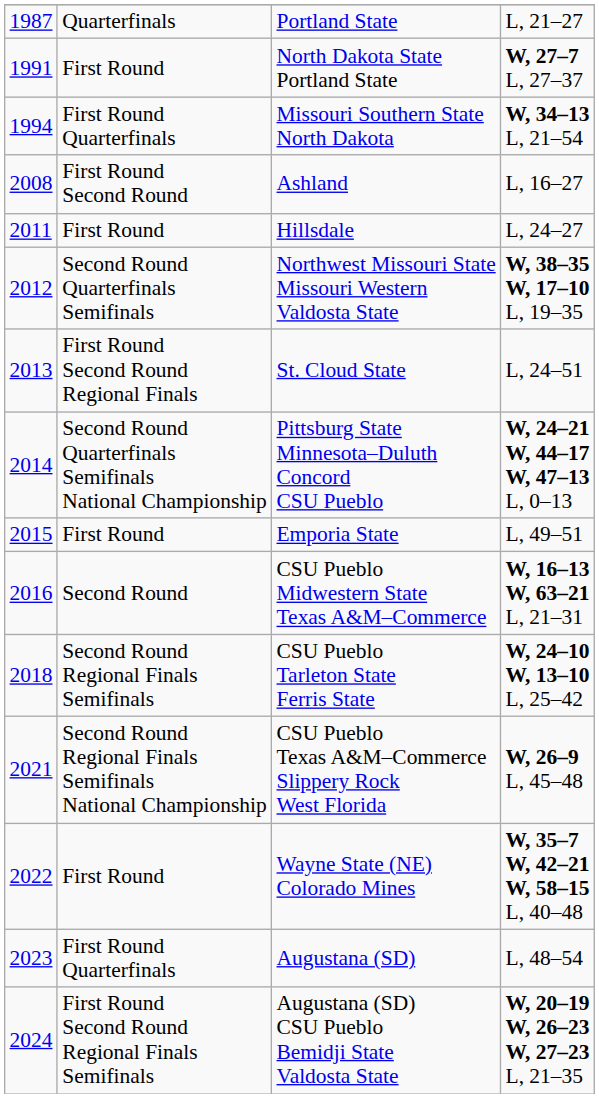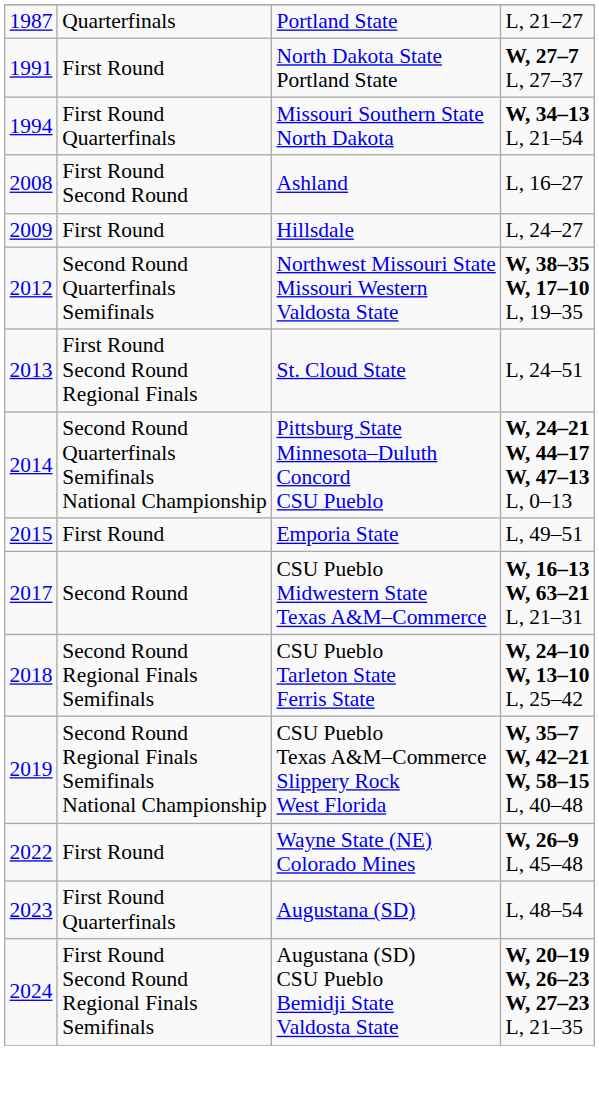Hillsdale | column 1: 2011 -> 2009
CSU Pueblo Midwestern State Texas A&M–Commerce | column 1: 2016 -> 2017
CSU Pueblo Texas A&M–Commerce Slippery Rock West Florida | column 1: 2021 -> 2019
CSU Pueblo Texas A&M–Commerce Slippery Rock West Florida | column 4: W, 26–9 L, 45–48 -> W, 35–7 W, 42–21 W, 58–15 L, 40–48
Wayne State (NE) Colorado Mines | column 4: W, 35–7 W, 42–21 W, 58–15 L, 40–48 -> W, 26–9 L, 45–48
